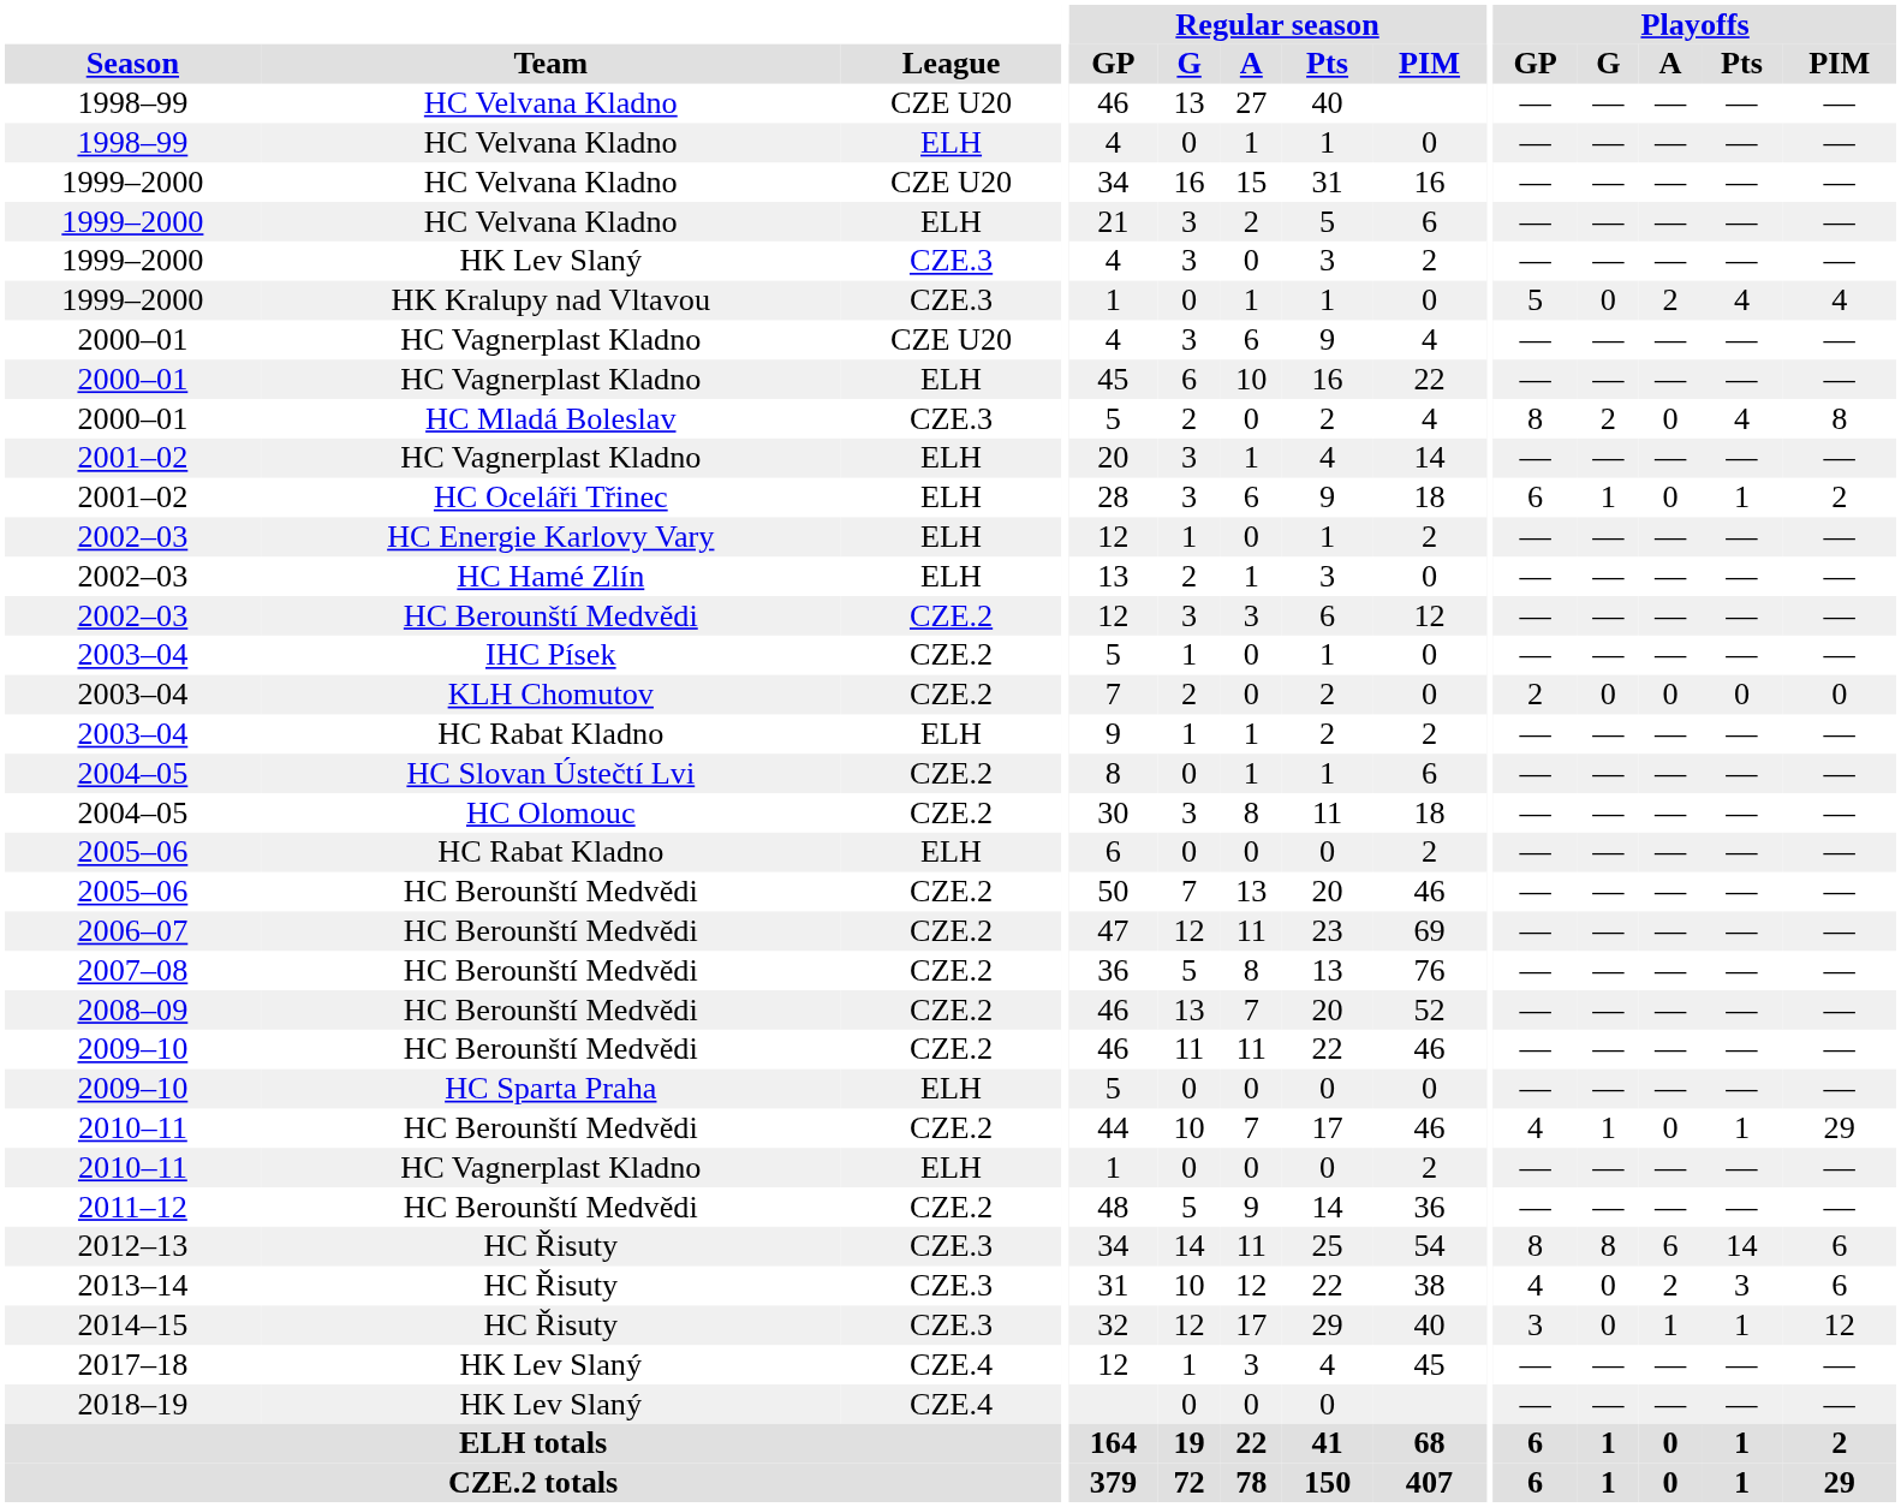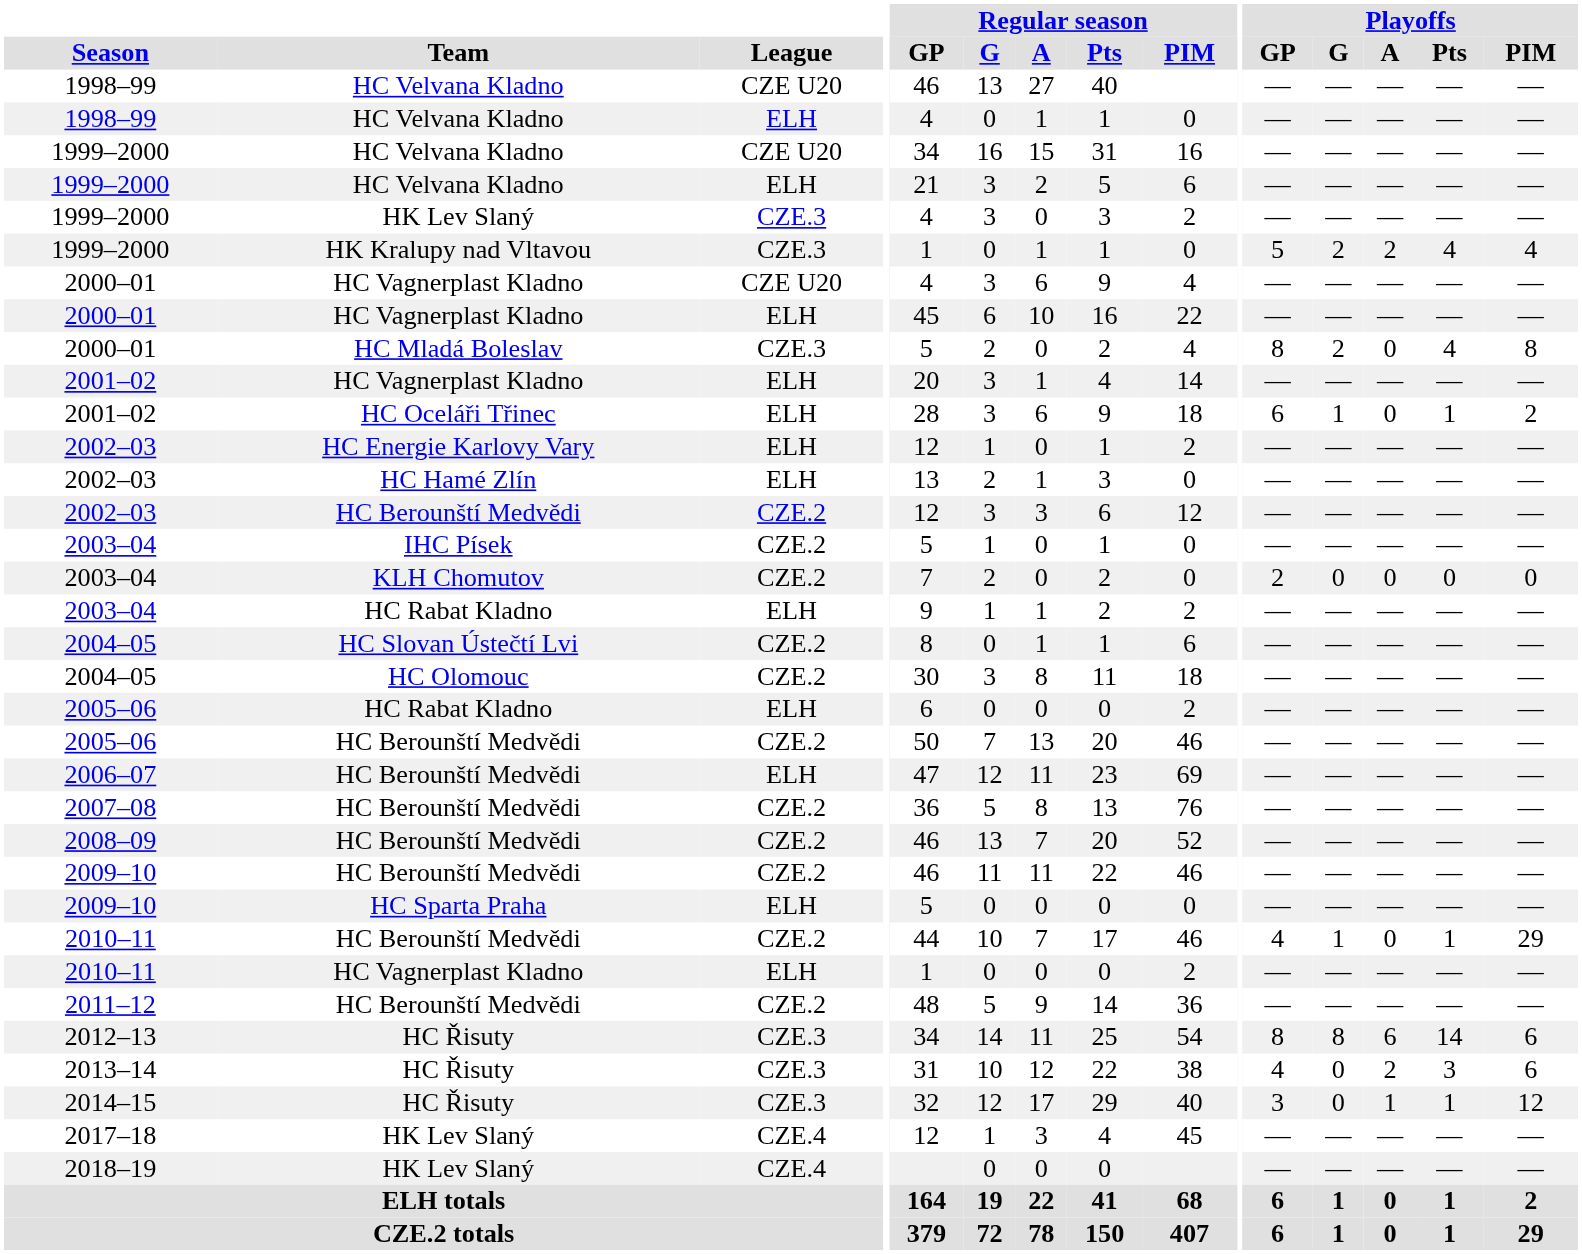1999–2000 / HK Kralupy nad Vltavou | Playoffs / G: 0 -> 2
2006–07 | League: CZE.2 -> ELH
